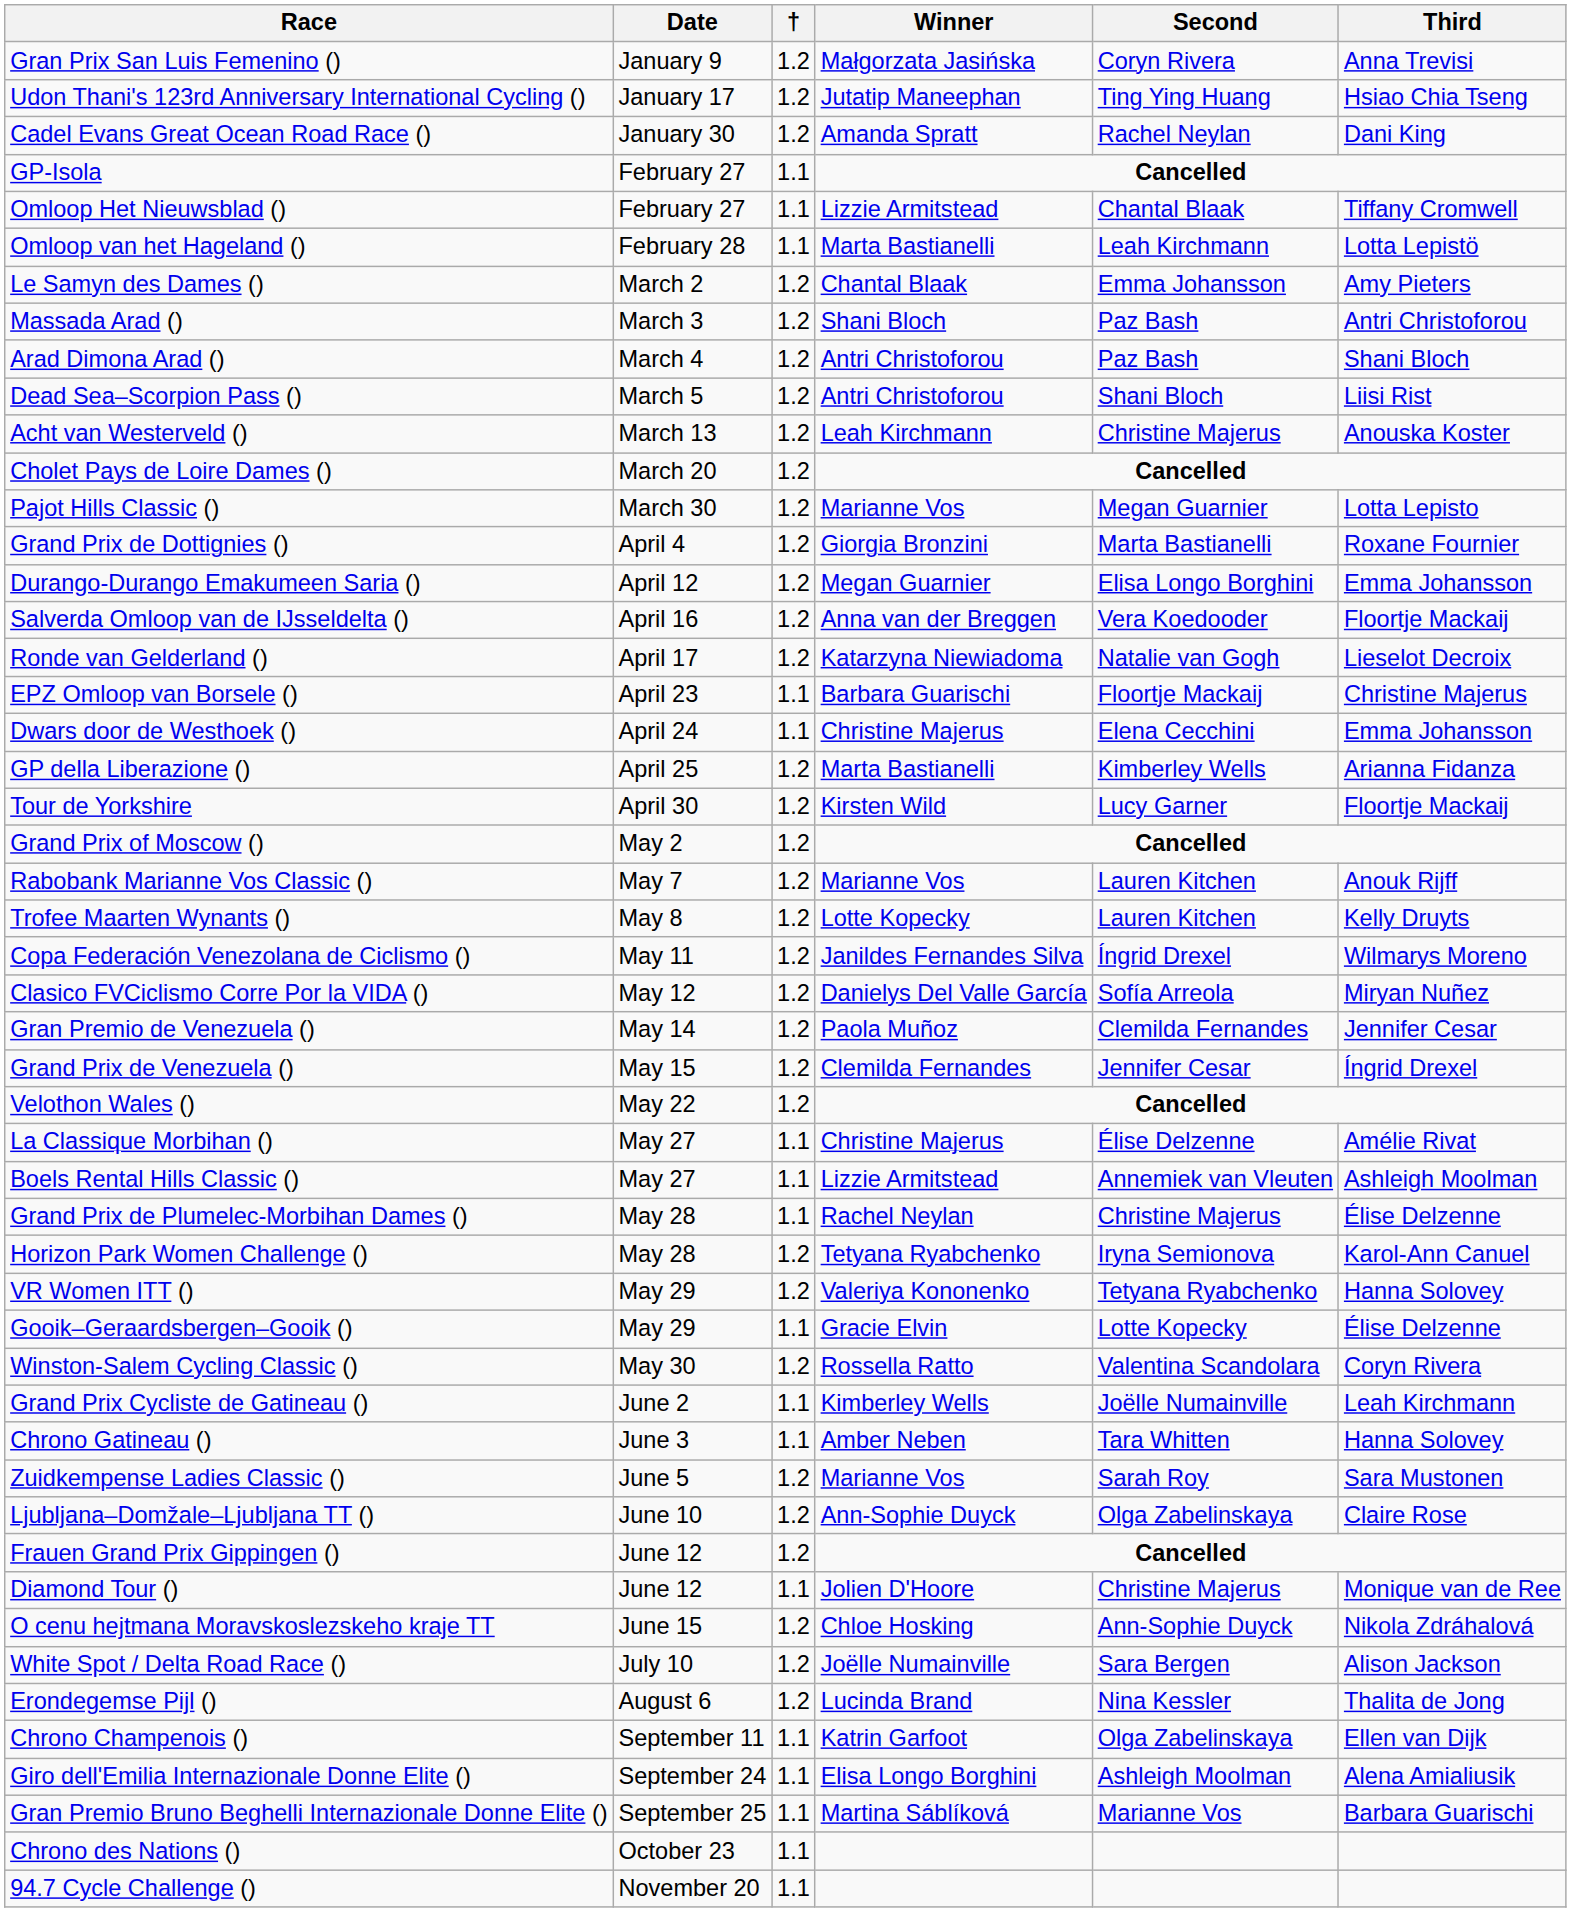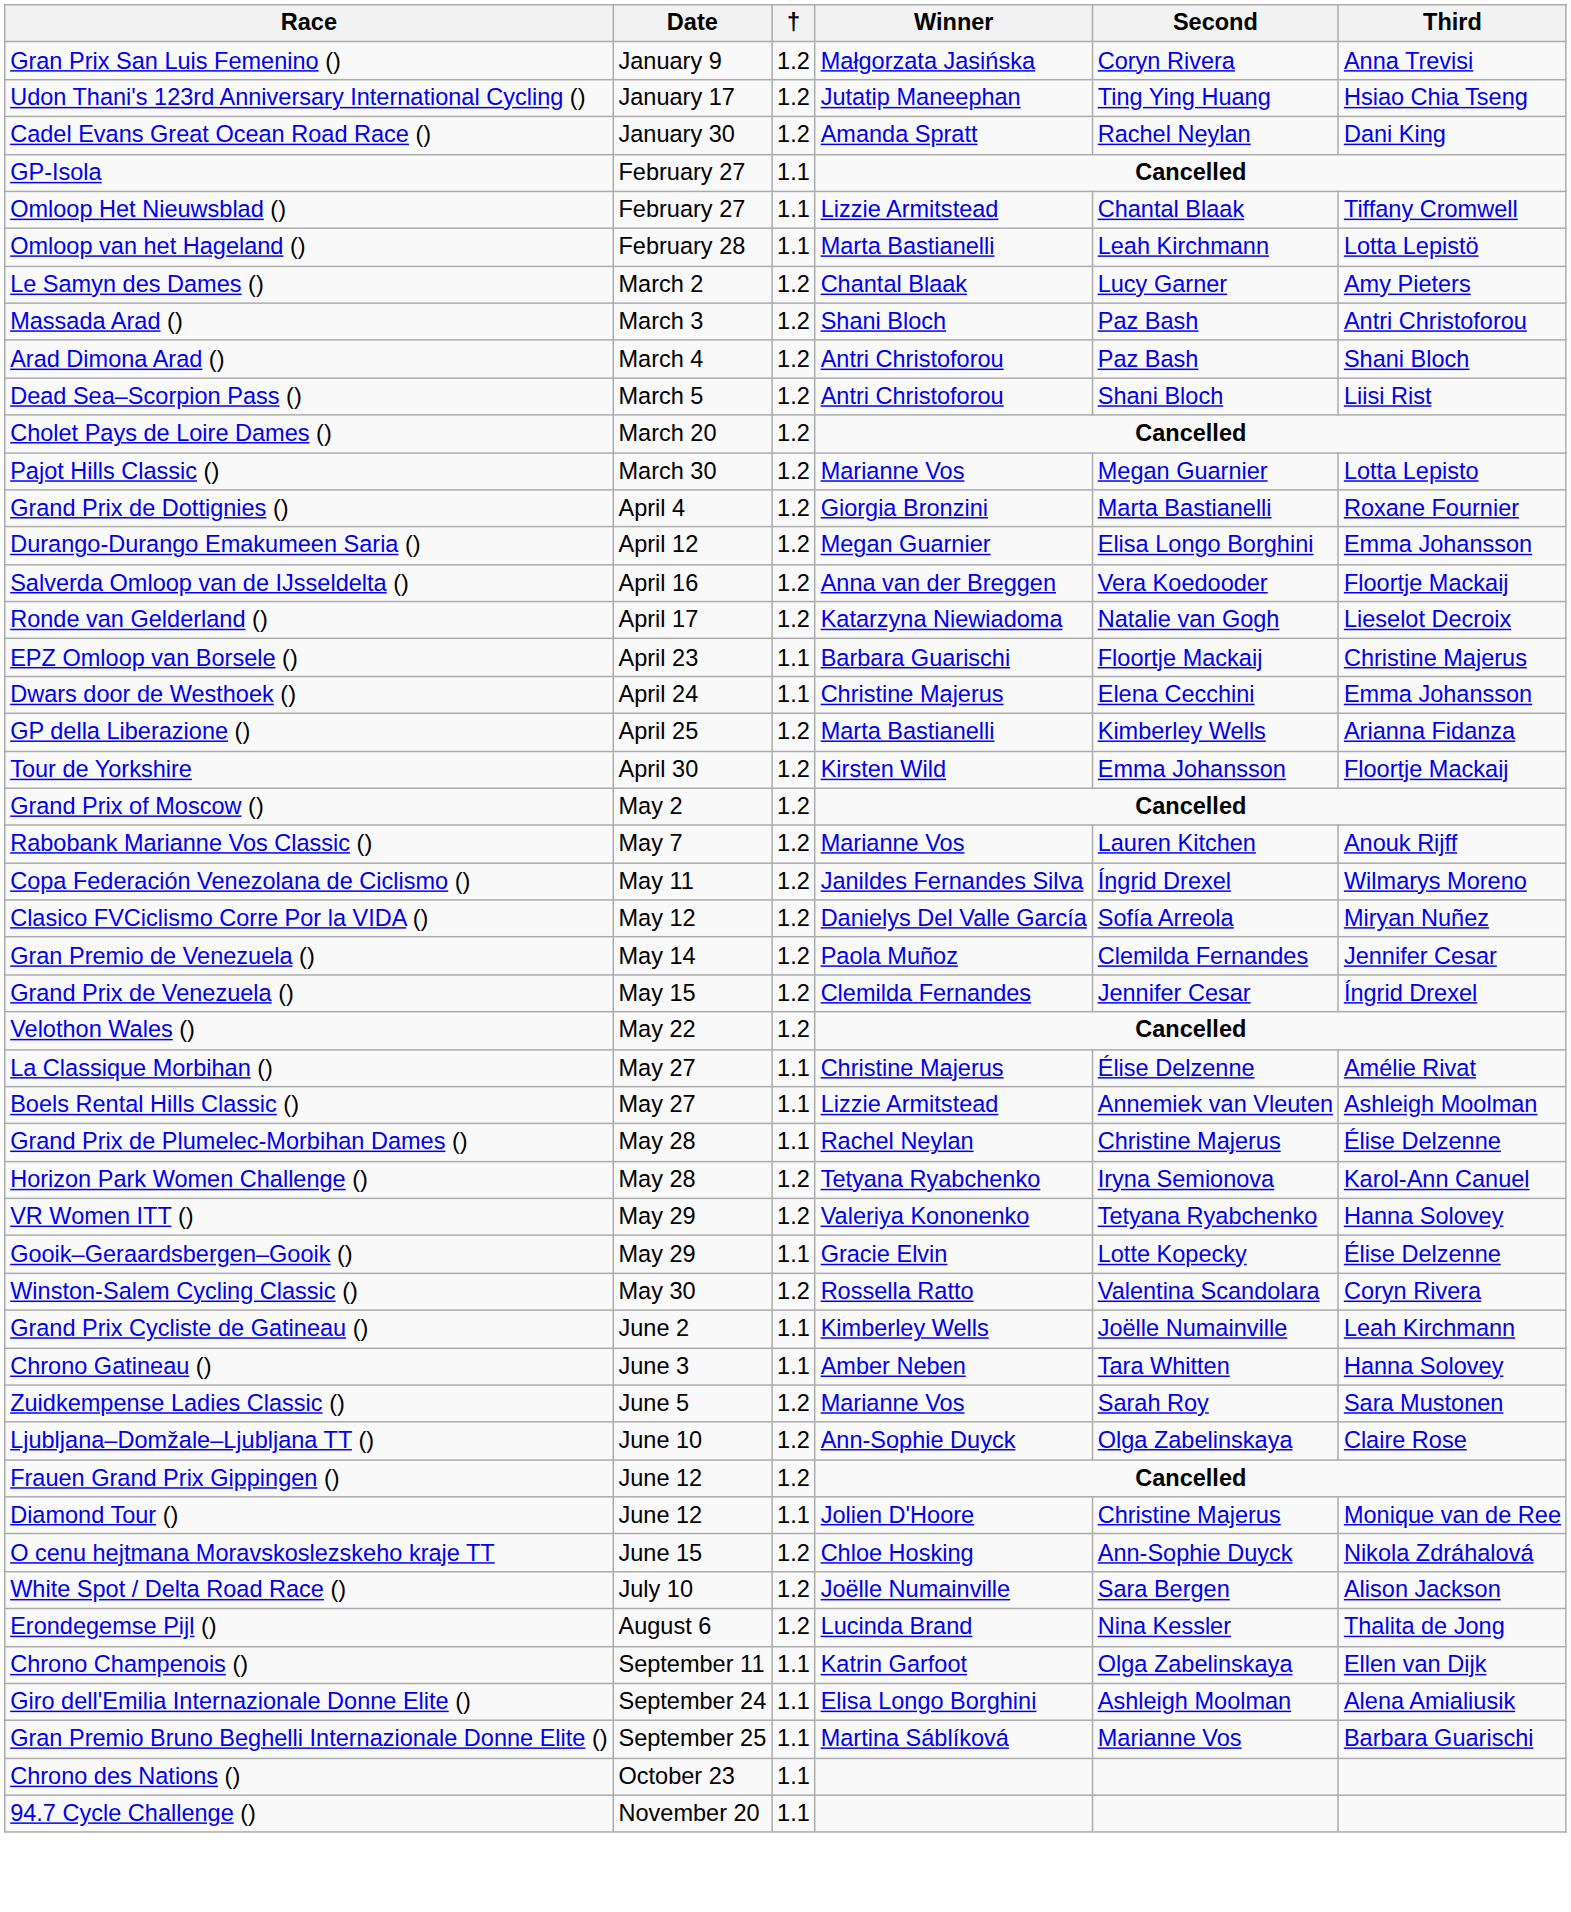Le Samyn des Dames () | Second: Emma Johansson -> Lucy Garner
- row: Acht van Westerveld () | March 13 | 1.2 | Leah Kirchmann | Christine Majerus | Anouska Koster
Tour de Yorkshire | Second: Lucy Garner -> Emma Johansson
- row: Trofee Maarten Wynants () | May 8 | 1.2 | Lotte Kopecky | Lauren Kitchen | Kelly Druyts
